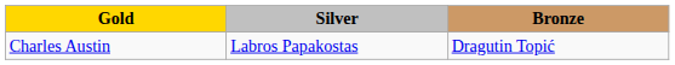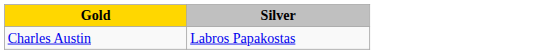- column: Bronze | Dragutin Topić
